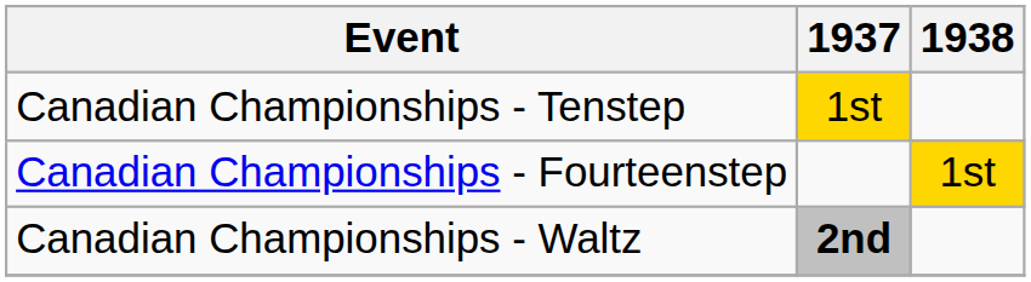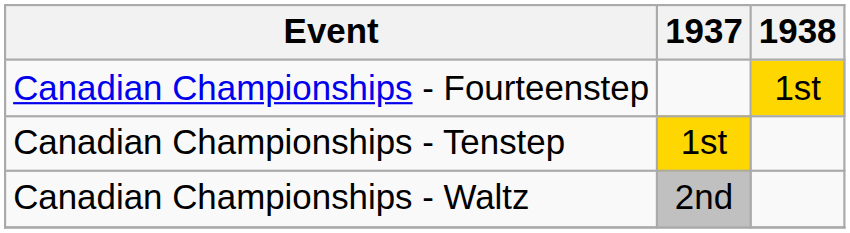rows swapped: Canadian Championships - Fourteenstep <-> Canadian Championships - Tenstep
Canadian Championships - Waltz | 1937: bold -> normal
